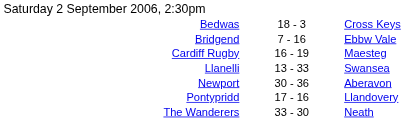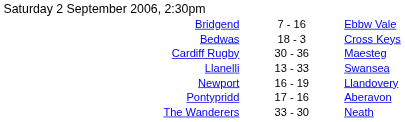rows swapped: Bedwas <-> Bridgend
Cardiff Rugby | column 2: 16 - 19 -> 30 - 36
Newport | column 2: 30 - 36 -> 16 - 19
Newport | column 3: Aberavon -> Llandovery
Pontypridd | column 3: Llandovery -> Aberavon
